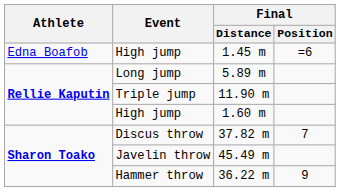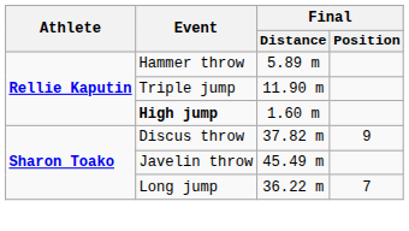- row: Edna Boafob | High jump | 1.45 m | =6
5.89 m | Event: Long jump -> Hammer throw
1.60 m | Event: normal -> bold
37.82 m | Final / Position: 7 -> 9
36.22 m | Event: Hammer throw -> Long jump
36.22 m | Final / Position: 9 -> 7
